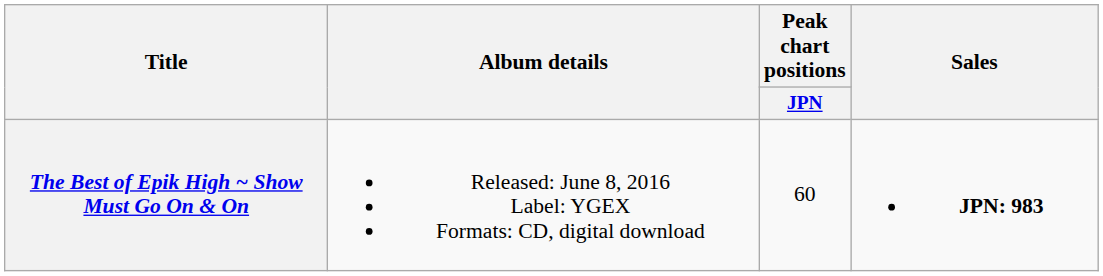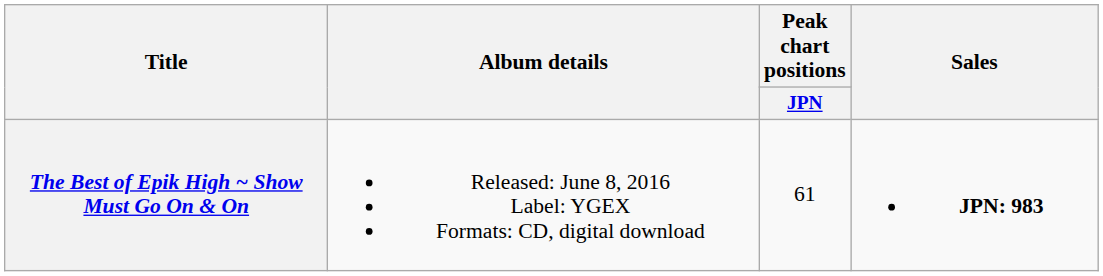The Best of Epik High ~ Show Must Go On & On | Peak chart positions / JPN: 60 -> 61
